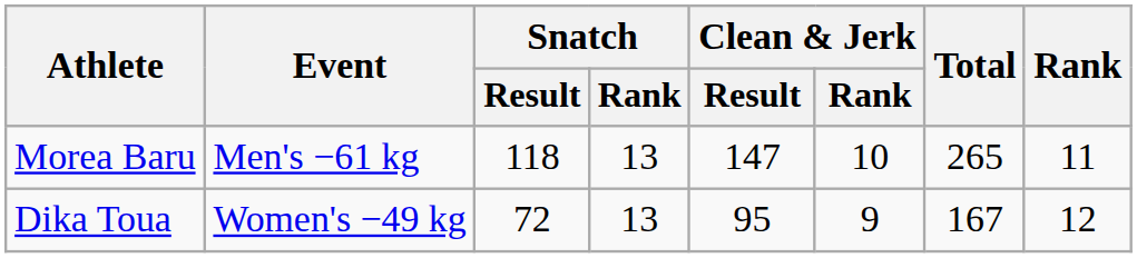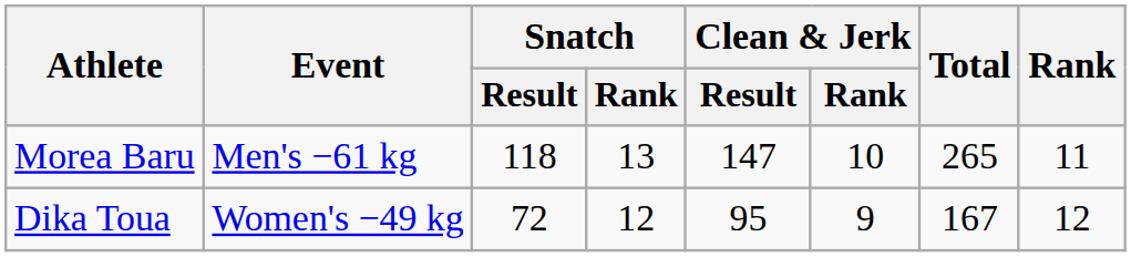Dika Toua | Snatch / Rank: 13 -> 12
